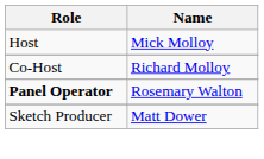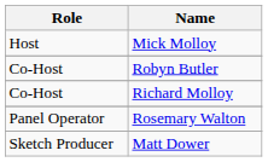+ row: Co-Host | Robyn Butler
Rosemary Walton | Role: bold -> normal
